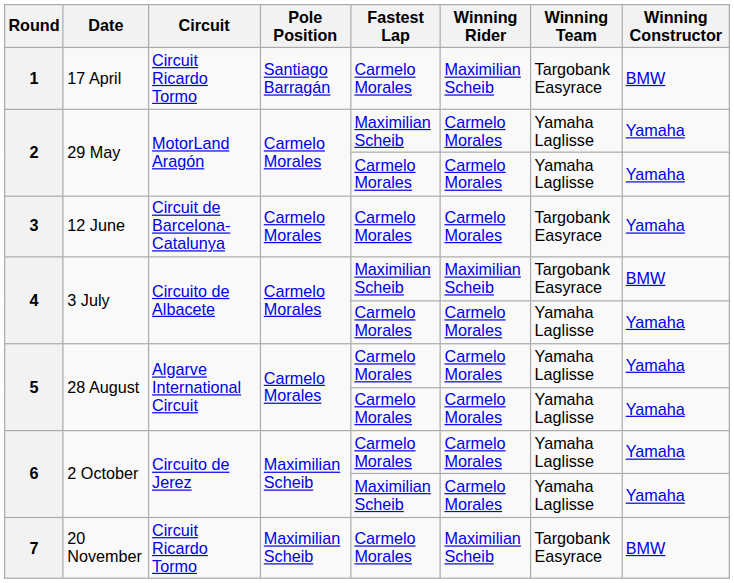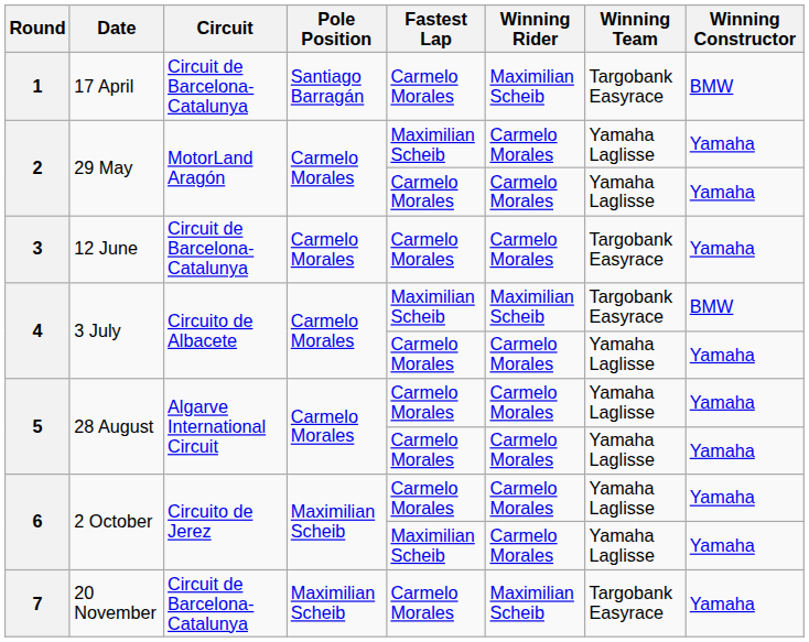1 | Circuit: Circuit Ricardo Tormo -> Circuit de Barcelona-Catalunya
7 | Circuit: Circuit Ricardo Tormo -> Circuit de Barcelona-Catalunya
7 | Winning Constructor: BMW -> Yamaha
